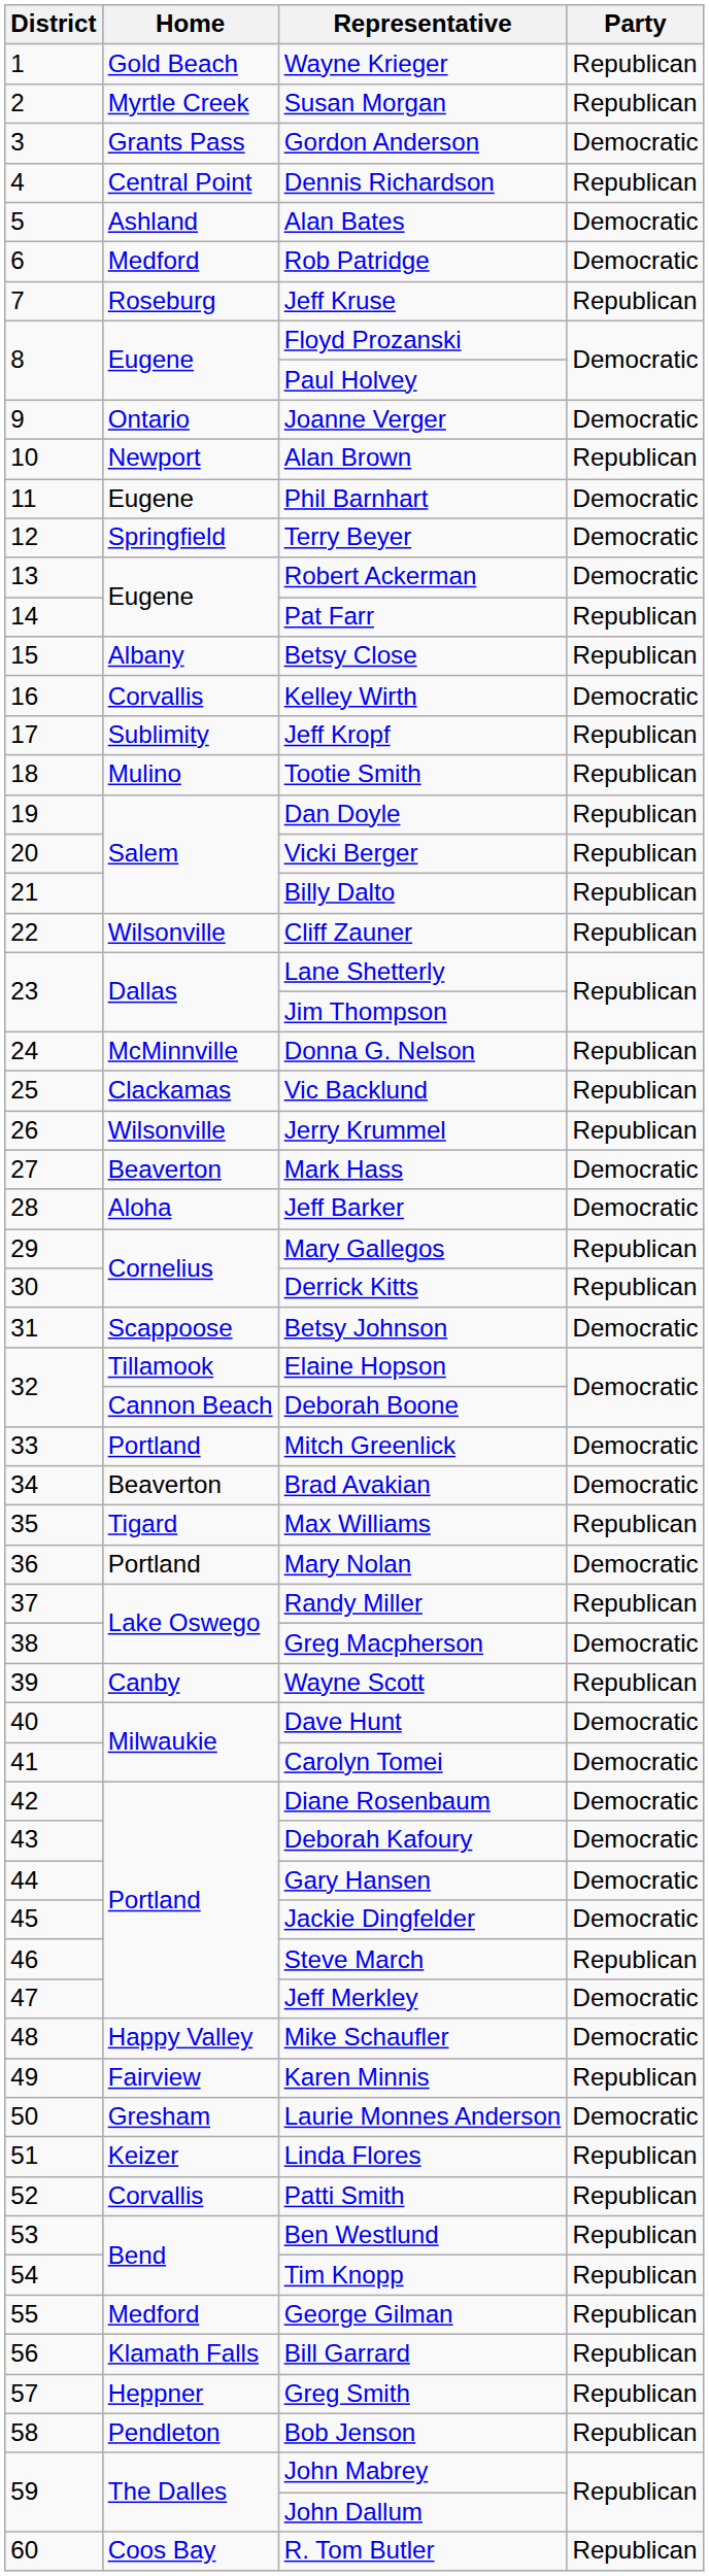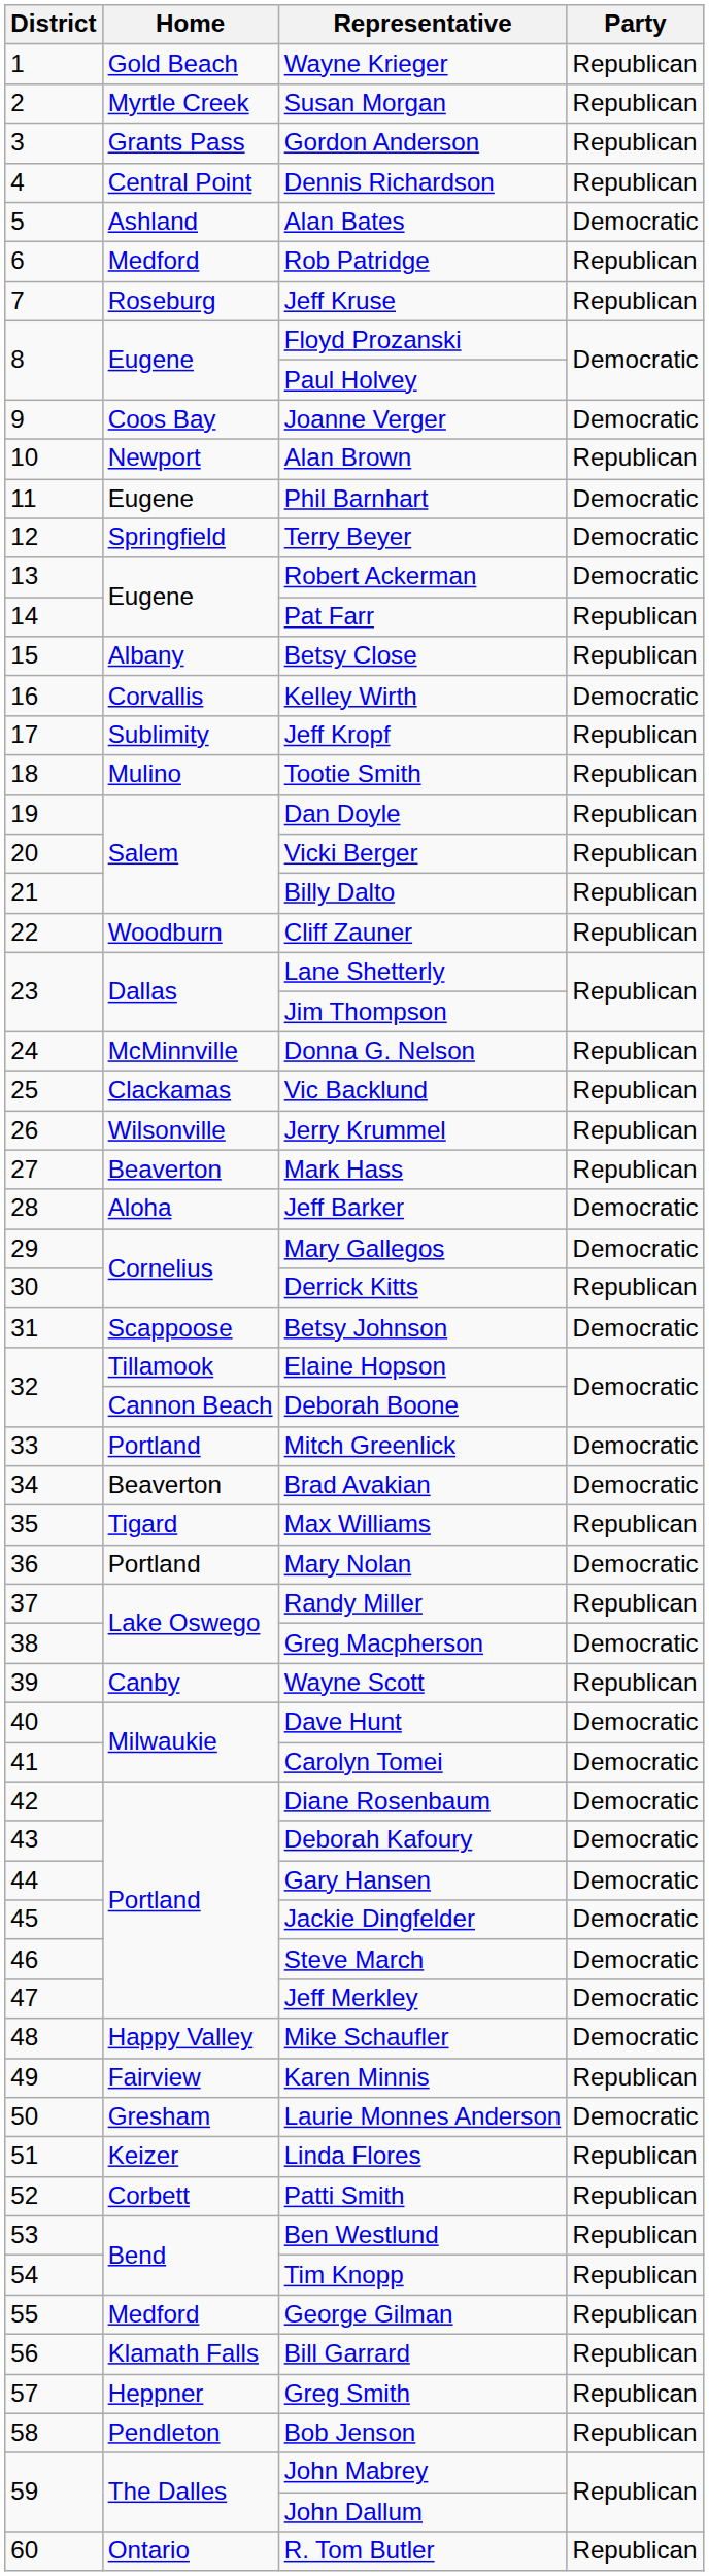Gordon Anderson | Party: Democratic -> Republican
Rob Patridge | Party: Democratic -> Republican
Joanne Verger | Home: Ontario -> Coos Bay
Cliff Zauner | Home: Wilsonville -> Woodburn
Mark Hass | Party: Democratic -> Republican
Mary Gallegos | Party: Republican -> Democratic
Steve March | Party: Republican -> Democratic
Patti Smith | Home: Corvallis -> Corbett
R. Tom Butler | Home: Coos Bay -> Ontario
